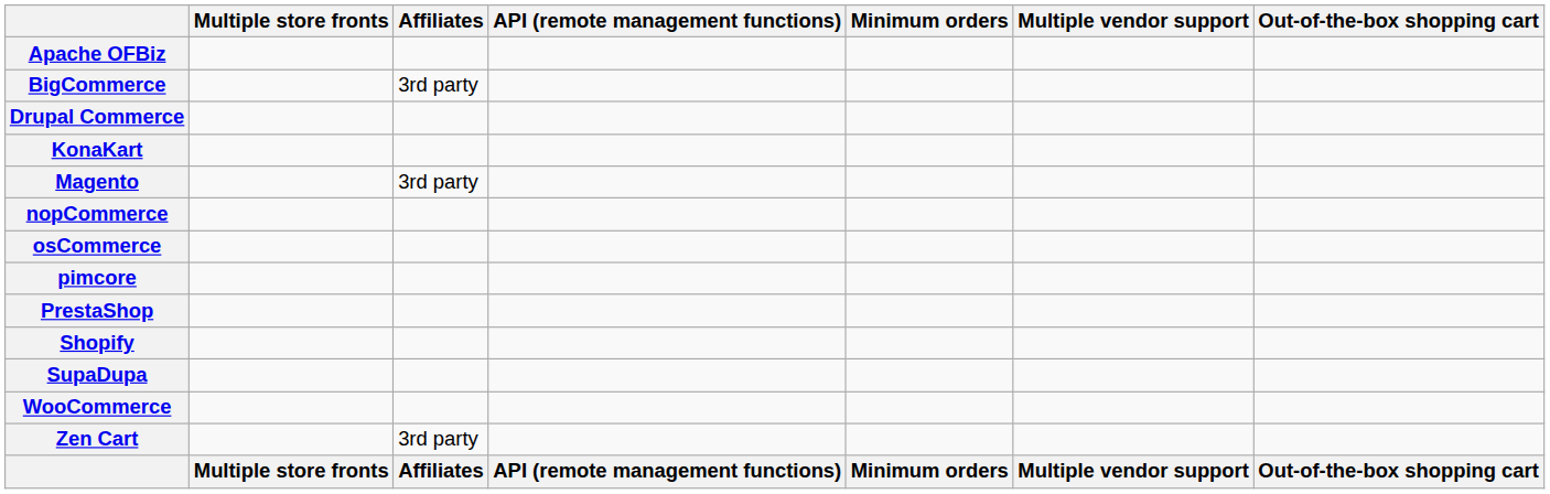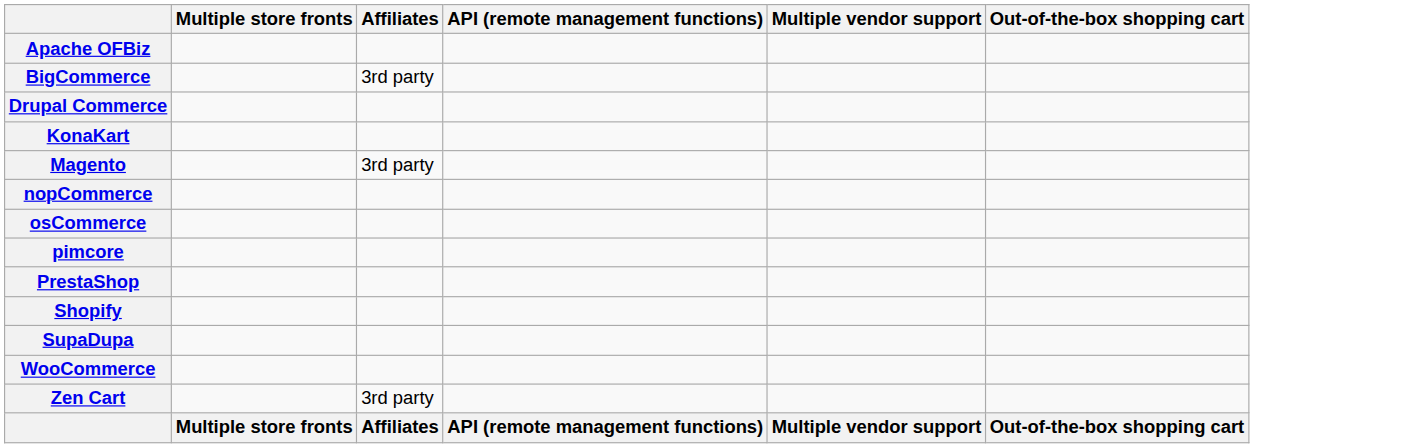- column: Minimum orders | Minimum orders
